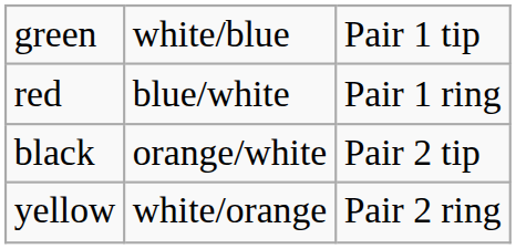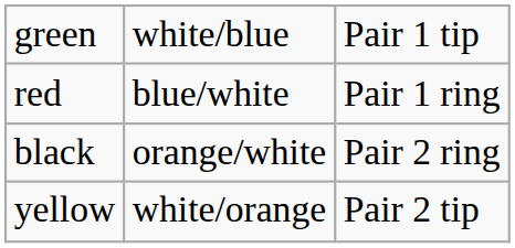black | column 3: Pair 2 tip -> Pair 2 ring
yellow | column 3: Pair 2 ring -> Pair 2 tip
